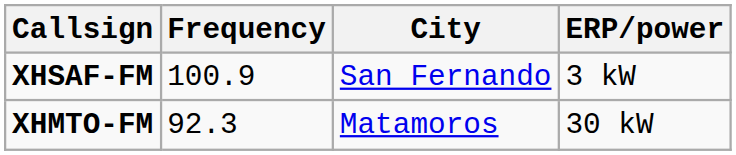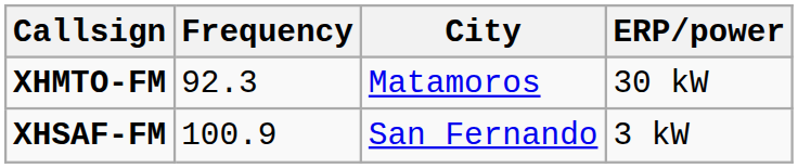rows swapped: XHMTO-FM <-> XHSAF-FM
